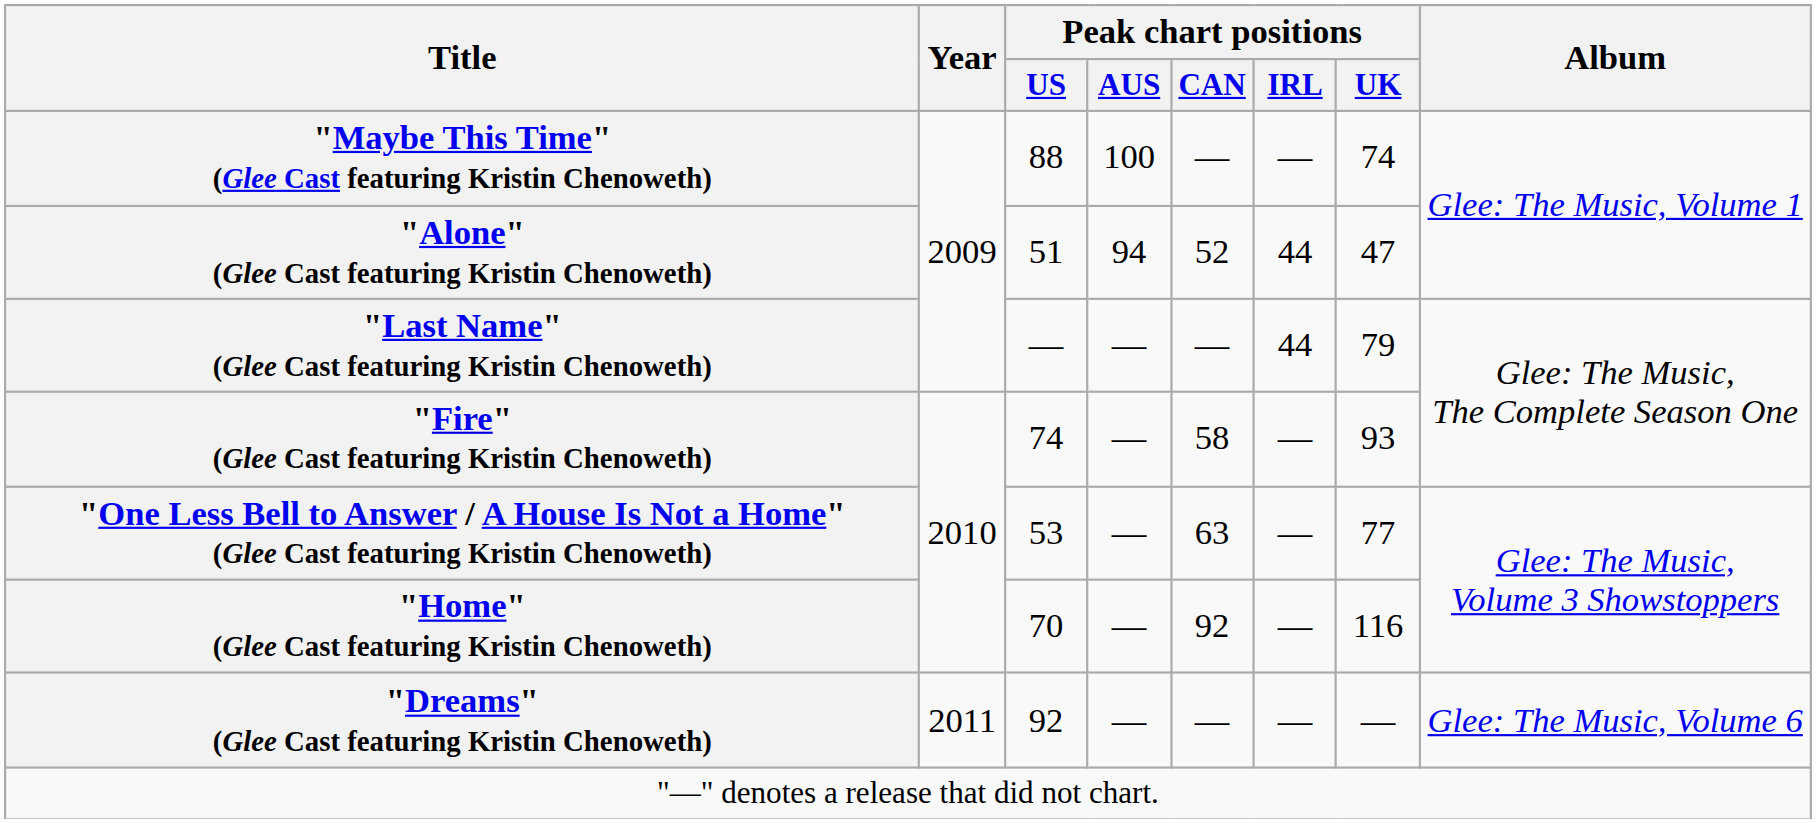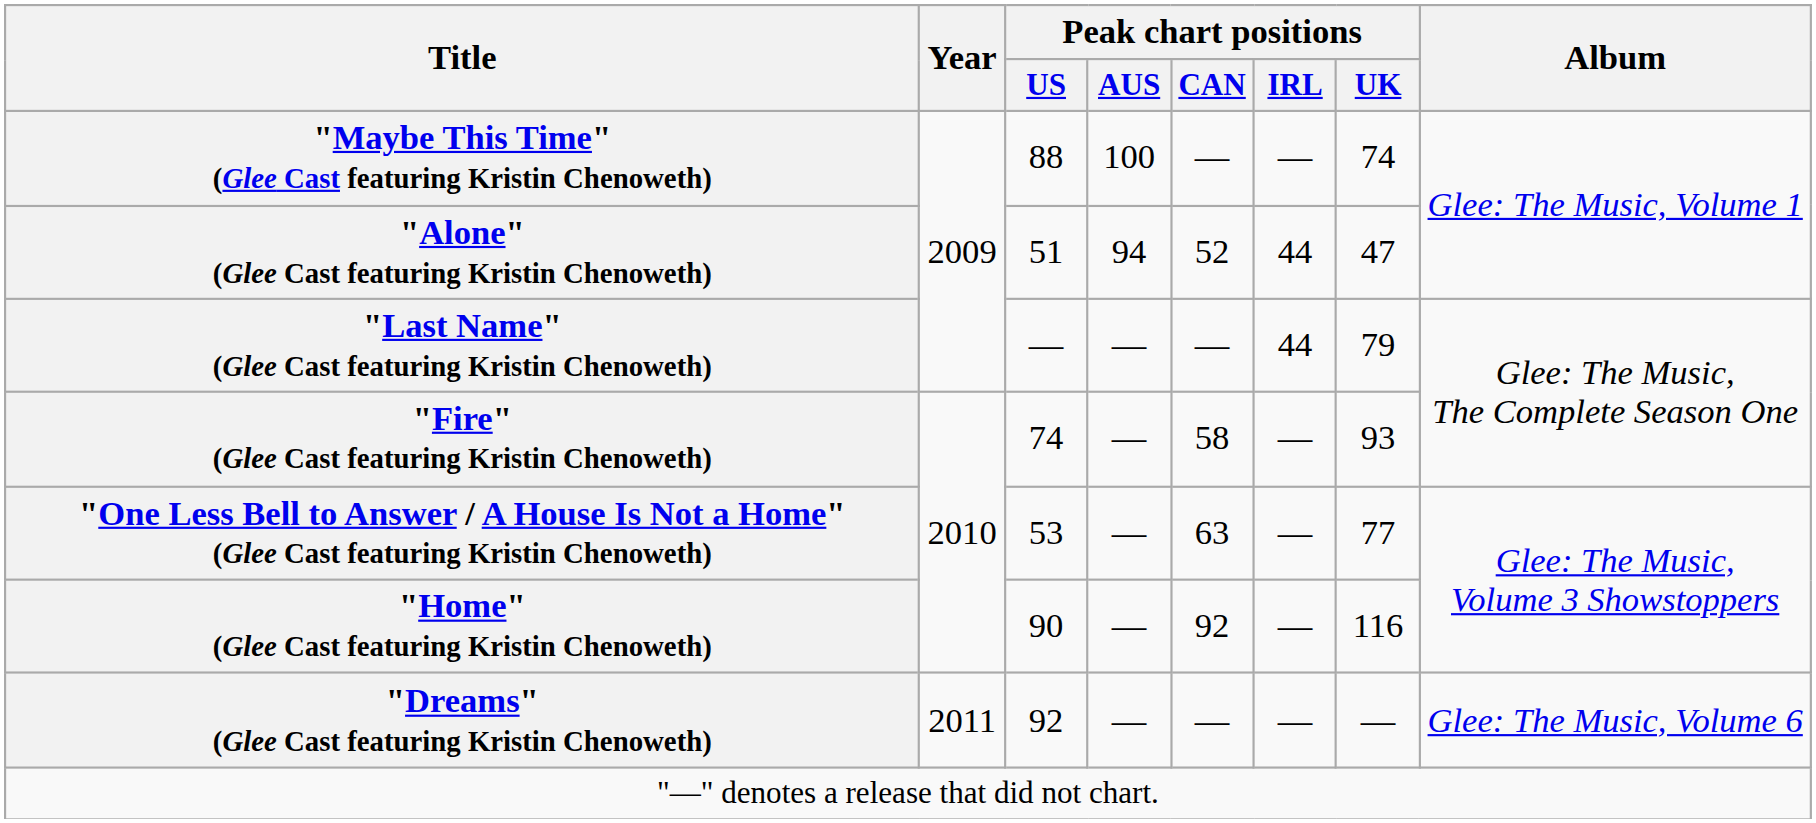"Home" (Glee Cast featuring Kristin Chenoweth) | Peak chart positions / US: 70 -> 90
